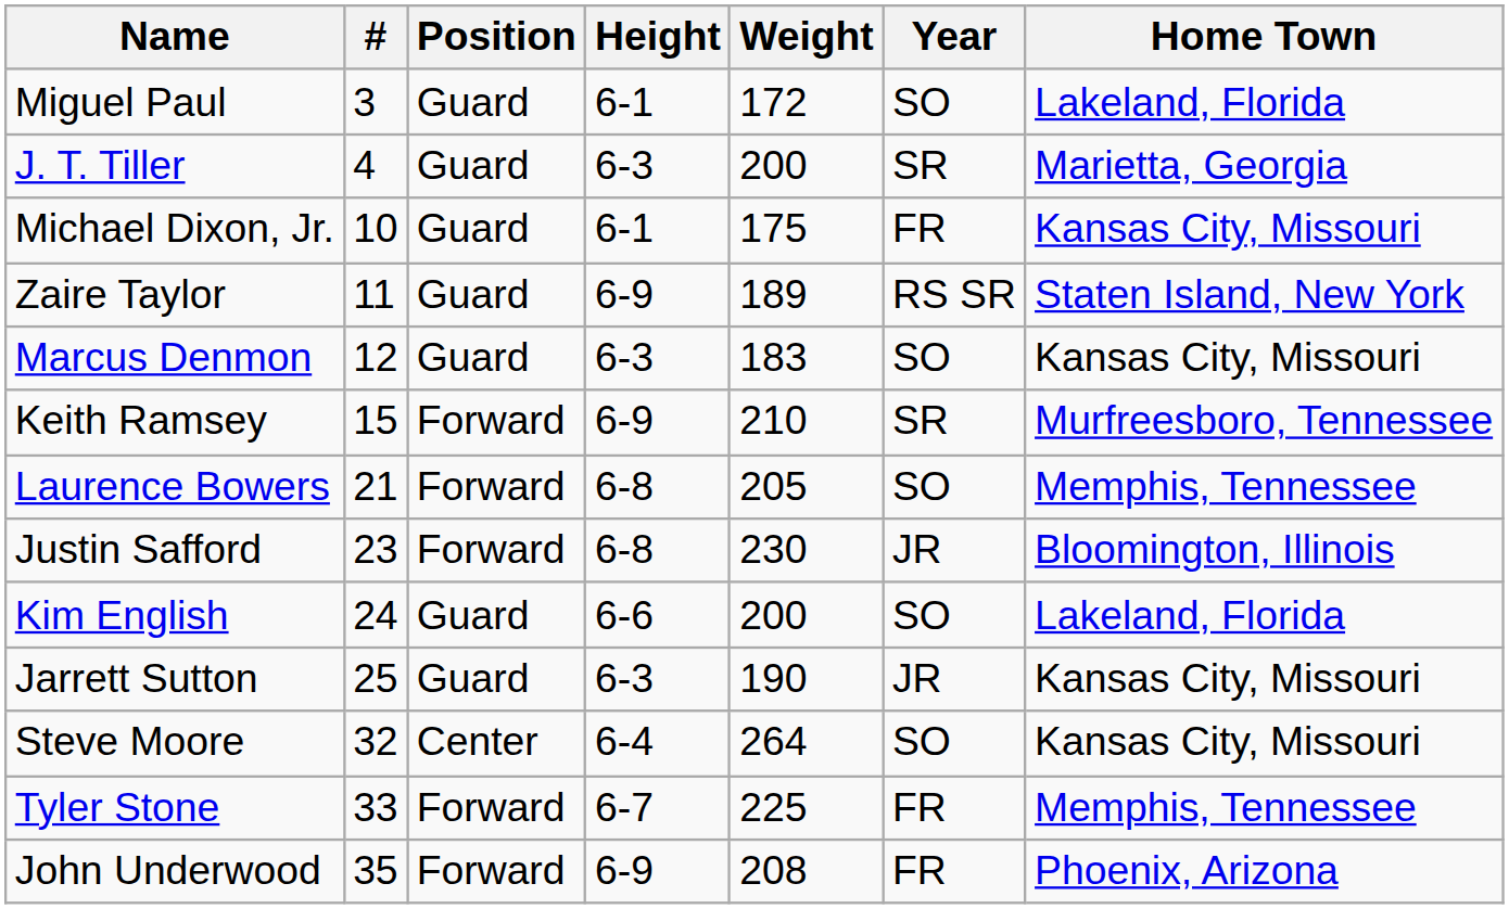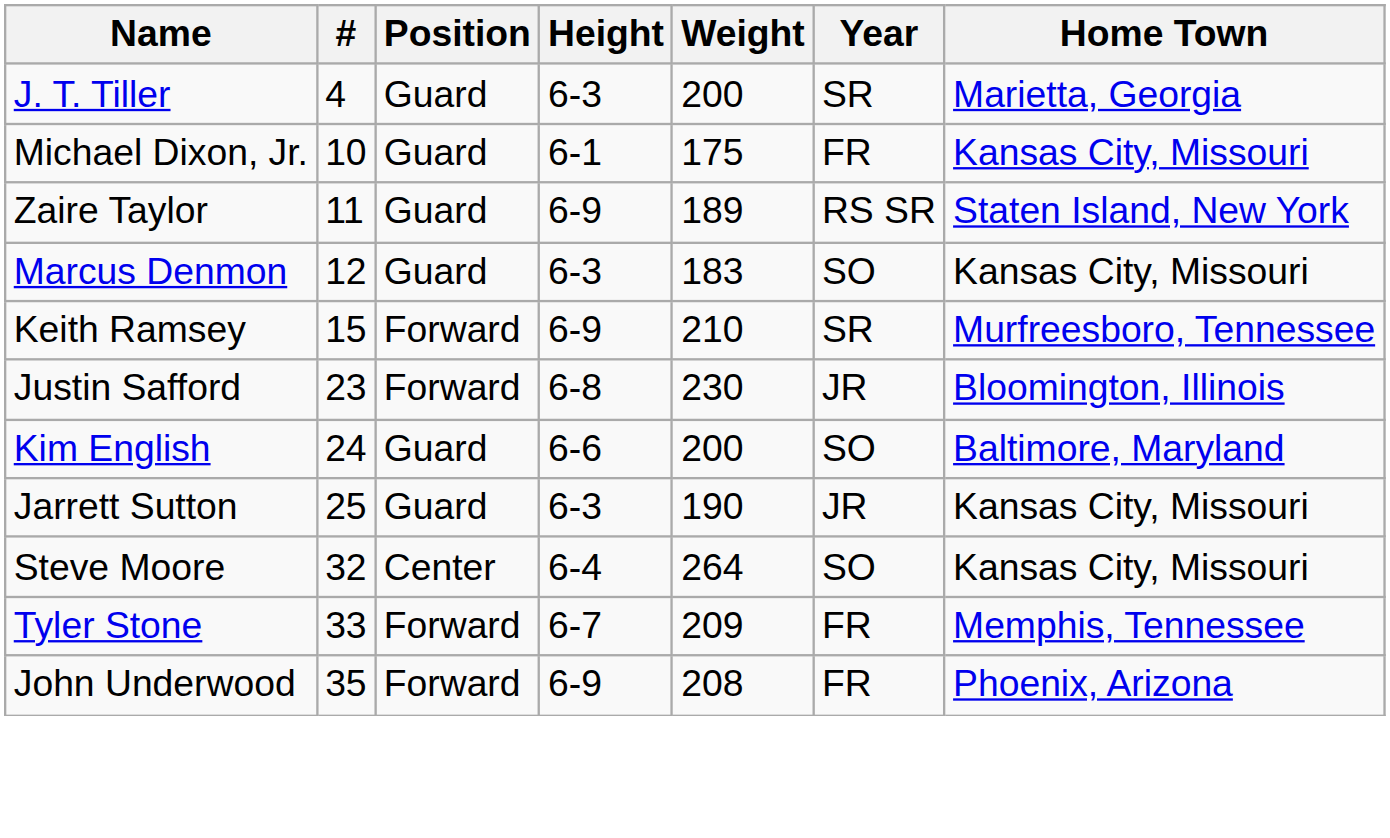- row: Miguel Paul | 3 | Guard | 6-1 | 172 | SO | Lakeland, Florida
- row: Laurence Bowers | 21 | Forward | 6-8 | 205 | SO | Memphis, Tennessee
Kim English | Home Town: Lakeland, Florida -> Baltimore, Maryland
Tyler Stone | Weight: 225 -> 209
